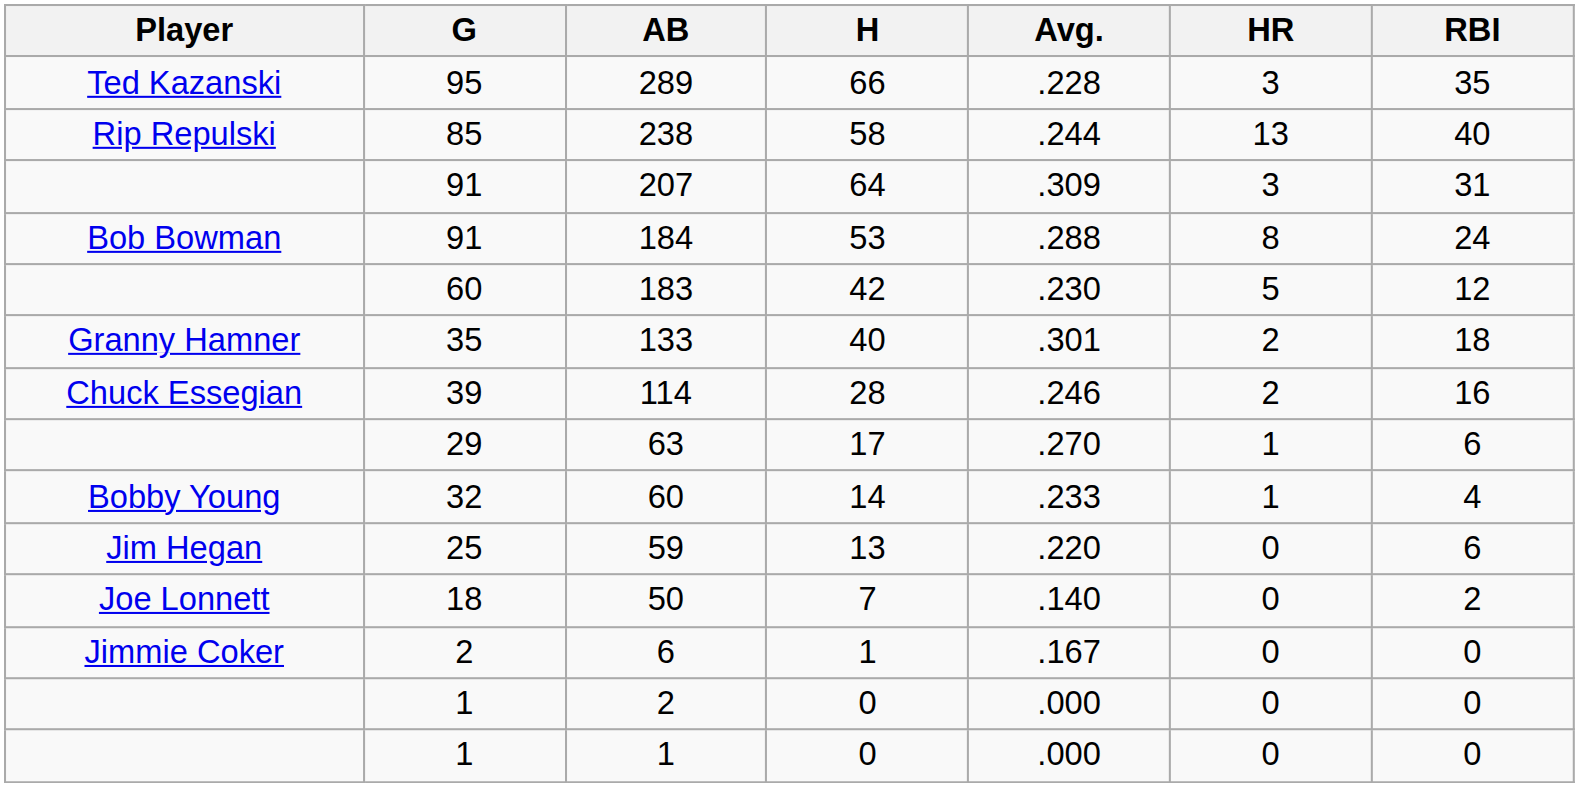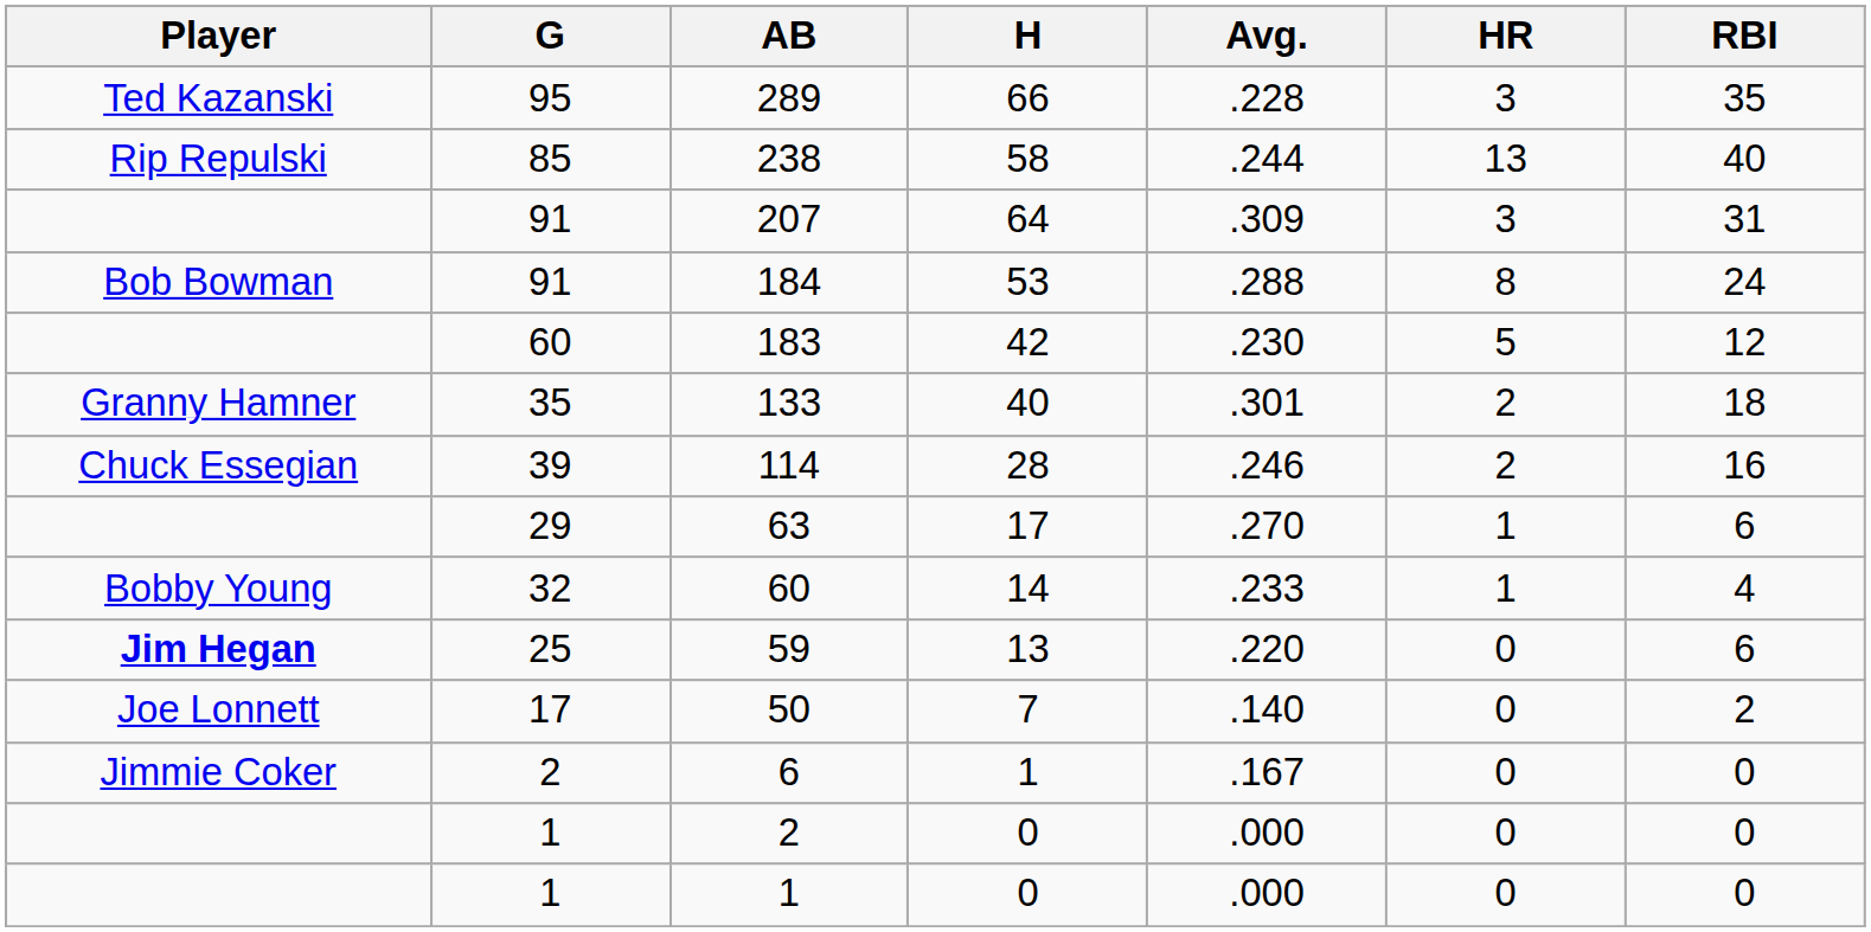59 | Player: normal -> bold
50 | G: 18 -> 17
